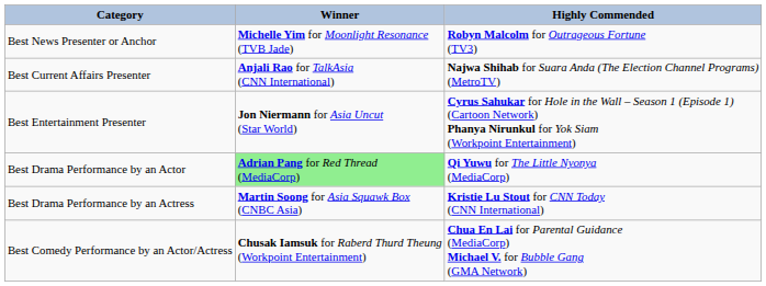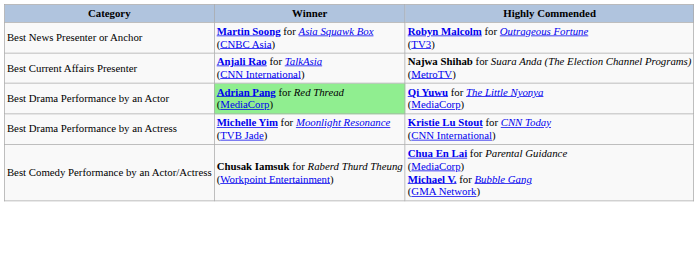Best News Presenter or Anchor | Winner: Michelle Yim for Moonlight Resonance (TVB Jade) -> Martin Soong for Asia Squawk Box (CNBC Asia)
- row: Best Entertainment Presenter | Jon Niermann for Asia Uncut (Star World) | Cyrus Sahukar for Hole in the Wall – Season 1 (Episode 1) (Cartoon Network) Phanya Nirunkul for Yok Siam (Workpoint Entertainment)
Best Drama Performance by an Actress | Winner: Martin Soong for Asia Squawk Box (CNBC Asia) -> Michelle Yim for Moonlight Resonance (TVB Jade)
